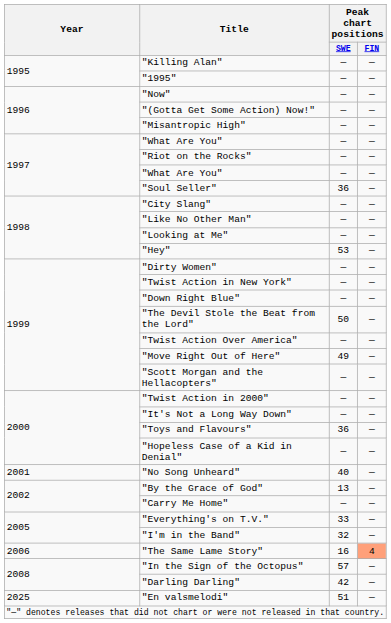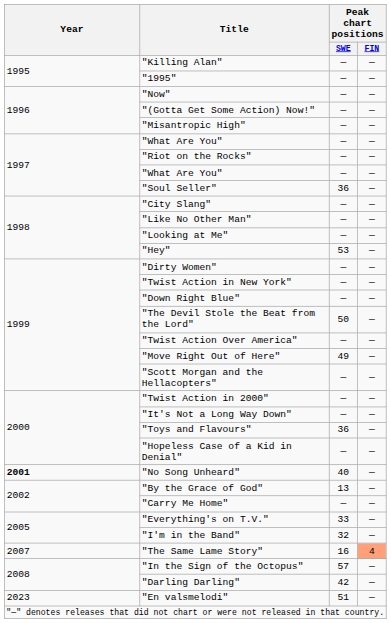"No Song Unheard" | Year: normal -> bold
"The Same Lame Story" | Year: 2006 -> 2007
"En valsmelodi" | Year: 2025 -> 2023
